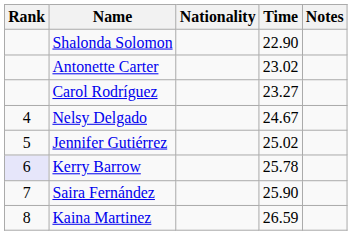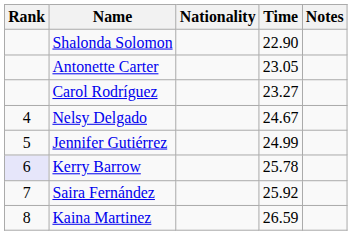Antonette Carter | Time: 23.02 -> 23.05
Jennifer Gutiérrez | Time: 25.02 -> 24.99
Saira Fernández | Time: 25.90 -> 25.92
